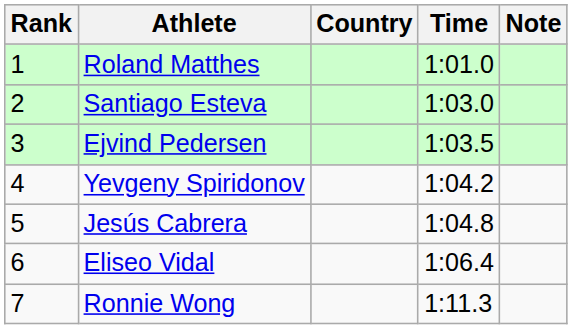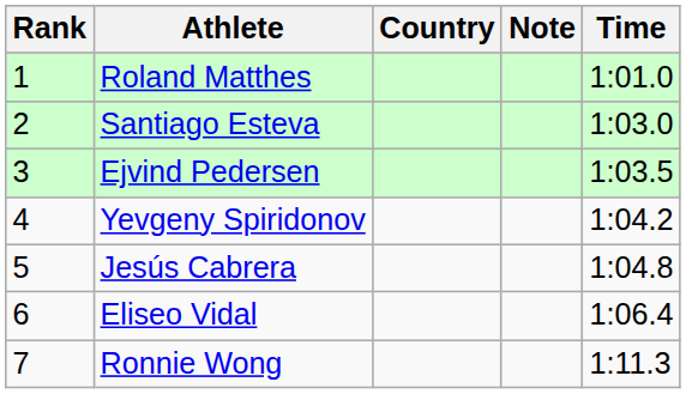columns swapped: Time <-> Note
